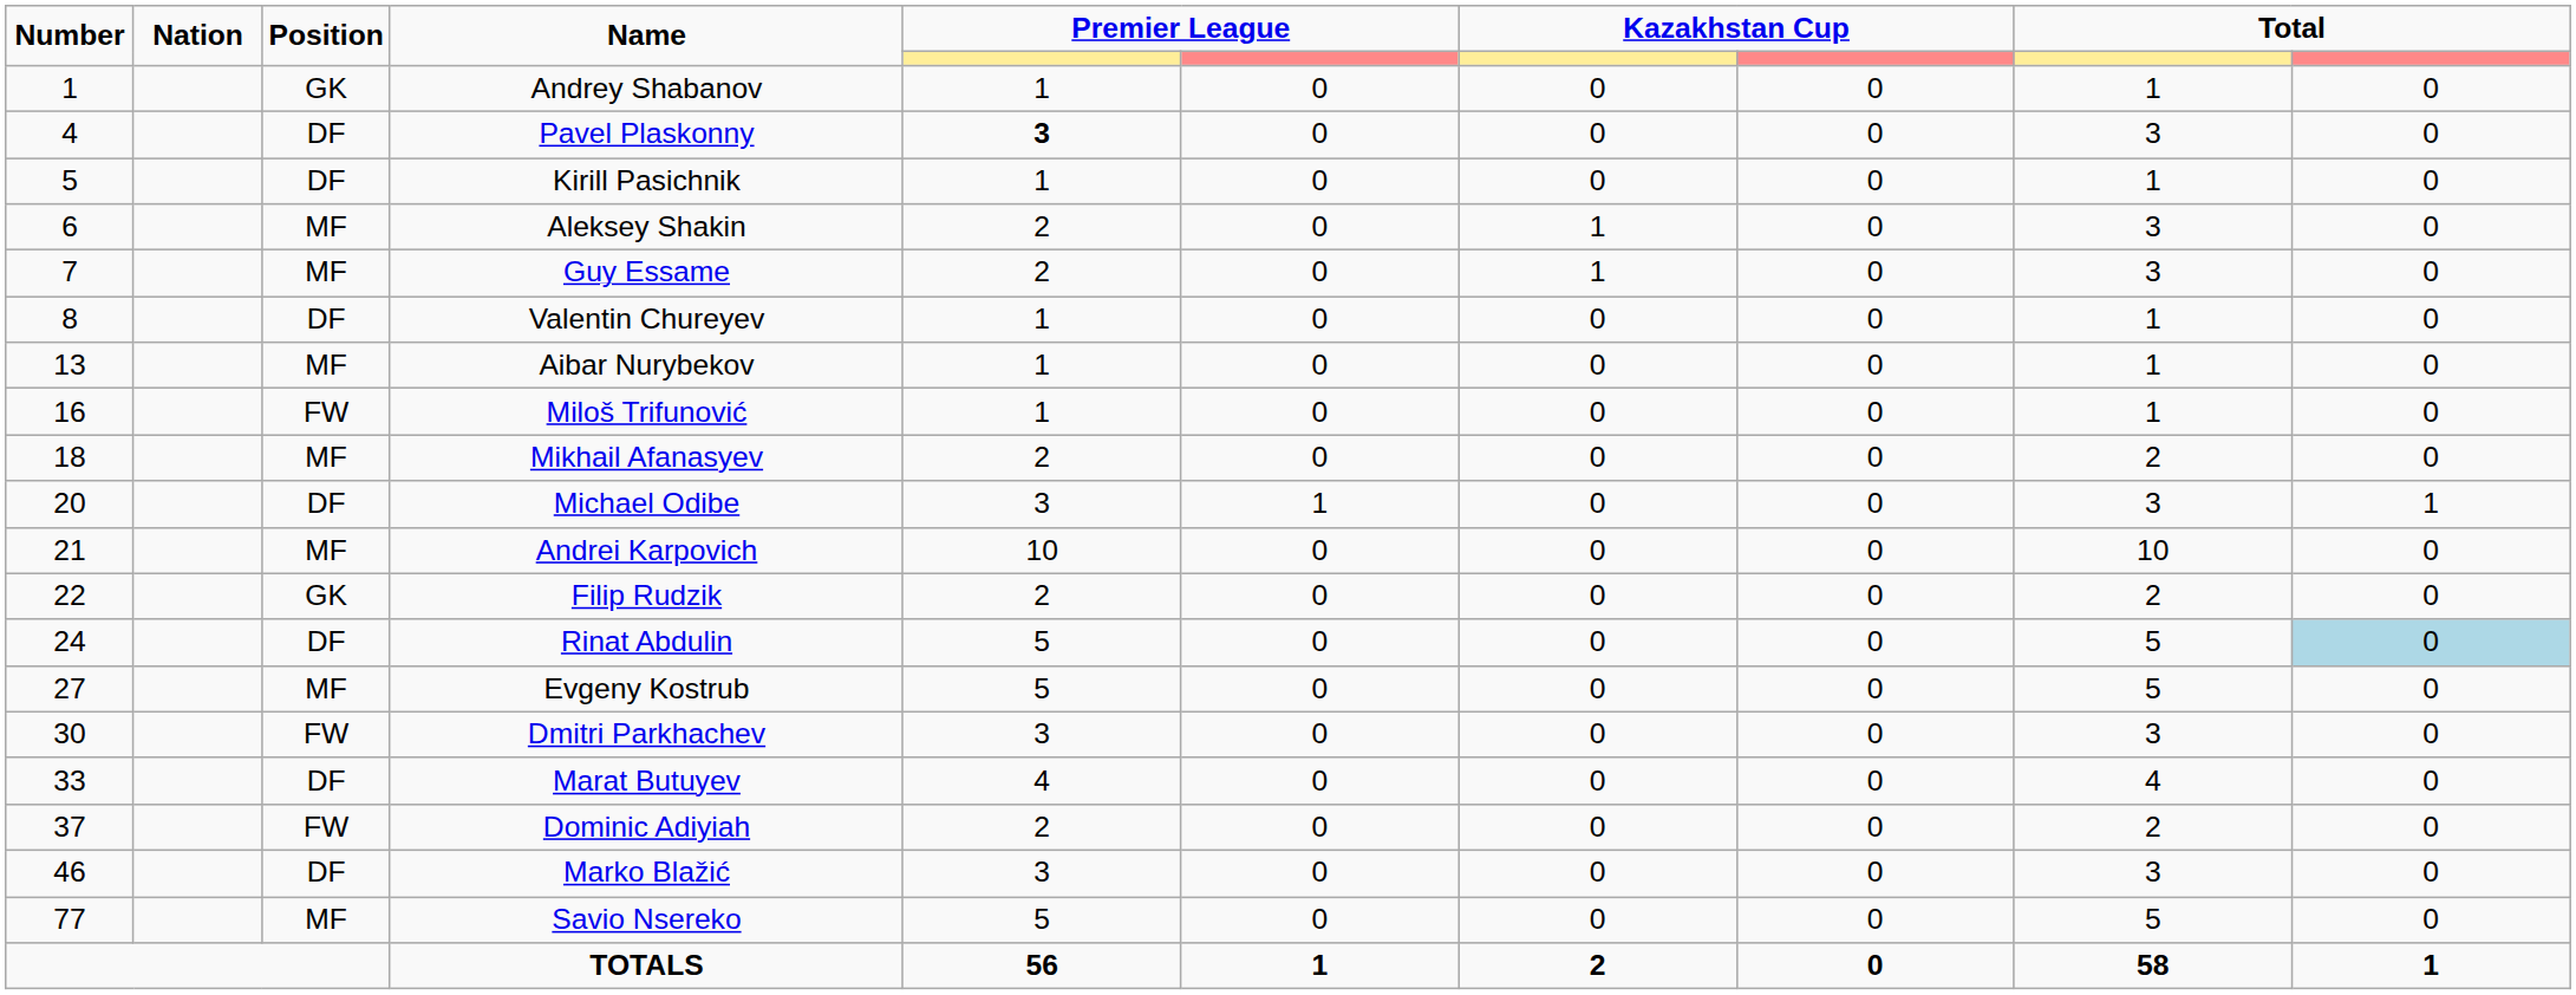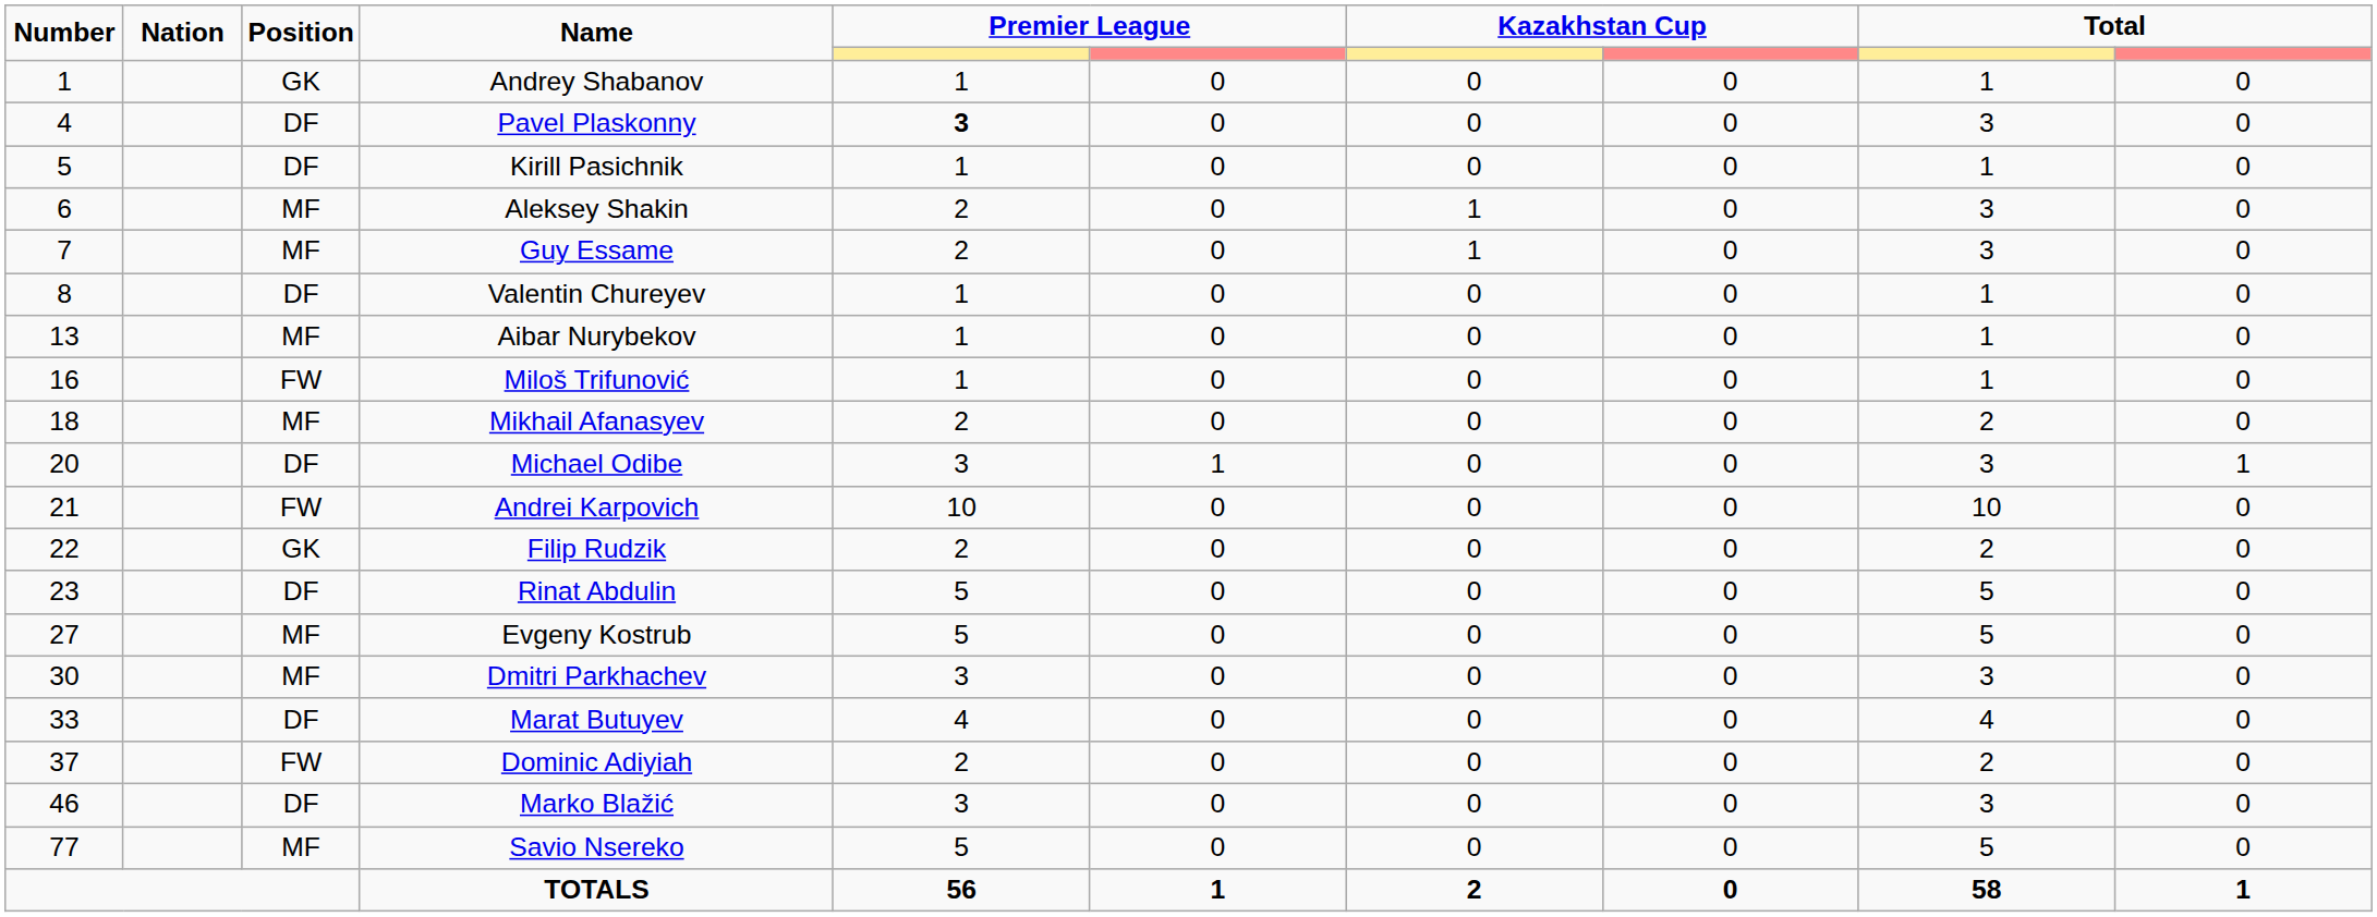Andrei Karpovich | Position: MF -> FW
Rinat Abdulin | Number: 24 -> 23
Rinat Abdulin | column 10: lightblue background -> no background
Dmitri Parkhachev | Position: FW -> MF
